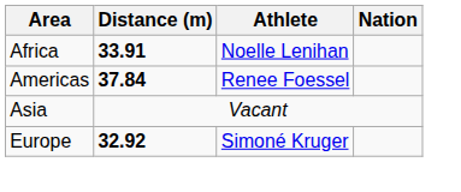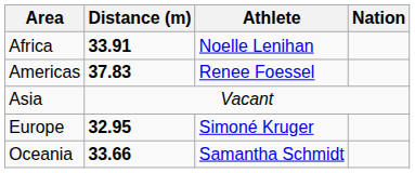Americas | Distance (m): 37.84 -> 37.83
Europe | Distance (m): 32.92 -> 32.95
+ row: Oceania | 33.66 | Samantha Schmidt
